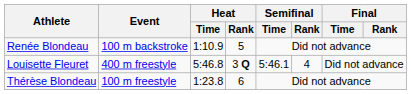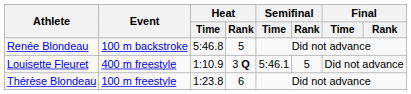Renée Blondeau | Heat / Time: 1:10.9 -> 5:46.8
Louisette Fleuret | Heat / Time: 5:46.8 -> 1:10.9
Louisette Fleuret | Semifinal / Rank: 4 -> 5
